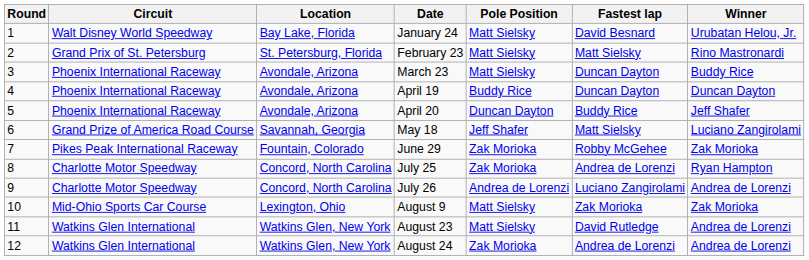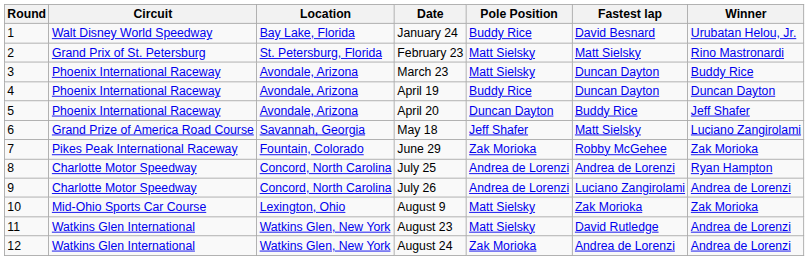January 24 | Pole Position: Matt Sielsky -> Buddy Rice
July 25 | Pole Position: Zak Morioka -> Andrea de Lorenzi
